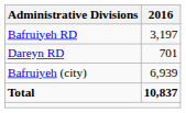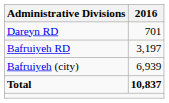rows swapped: Bafruiyeh RD <-> Dareyn RD
